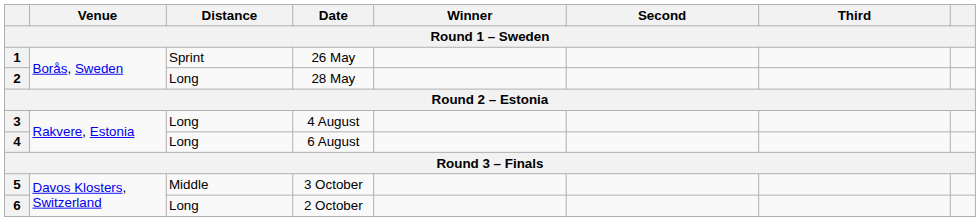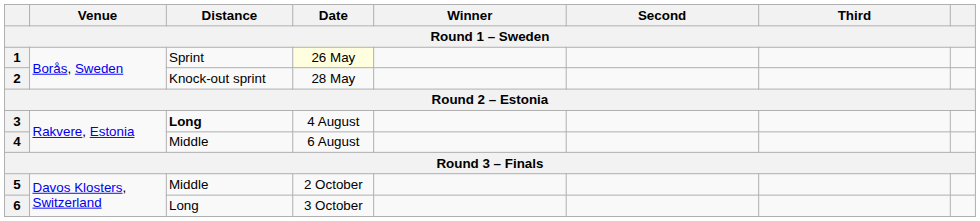1 | Date: no background -> lightyellow background
2 | Distance: Long -> Knock-out sprint
3 | Distance: normal -> bold
4 | Distance: Long -> Middle
5 | Date: 3 October -> 2 October
6 | Date: 2 October -> 3 October
